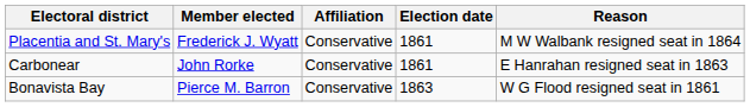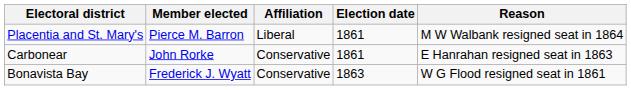Placentia and St. Mary's | Member elected: Frederick J. Wyatt -> Pierce M. Barron
Placentia and St. Mary's | Affiliation: Conservative -> Liberal
Bonavista Bay | Member elected: Pierce M. Barron -> Frederick J. Wyatt
